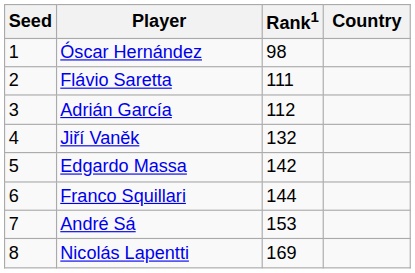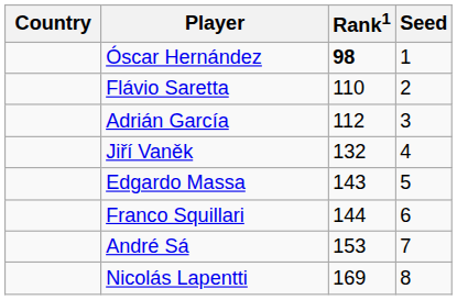columns swapped: Country <-> Seed
Óscar Hernández | Rank1: normal -> bold
Flávio Saretta | Rank1: 111 -> 110
Edgardo Massa | Rank1: 142 -> 143
